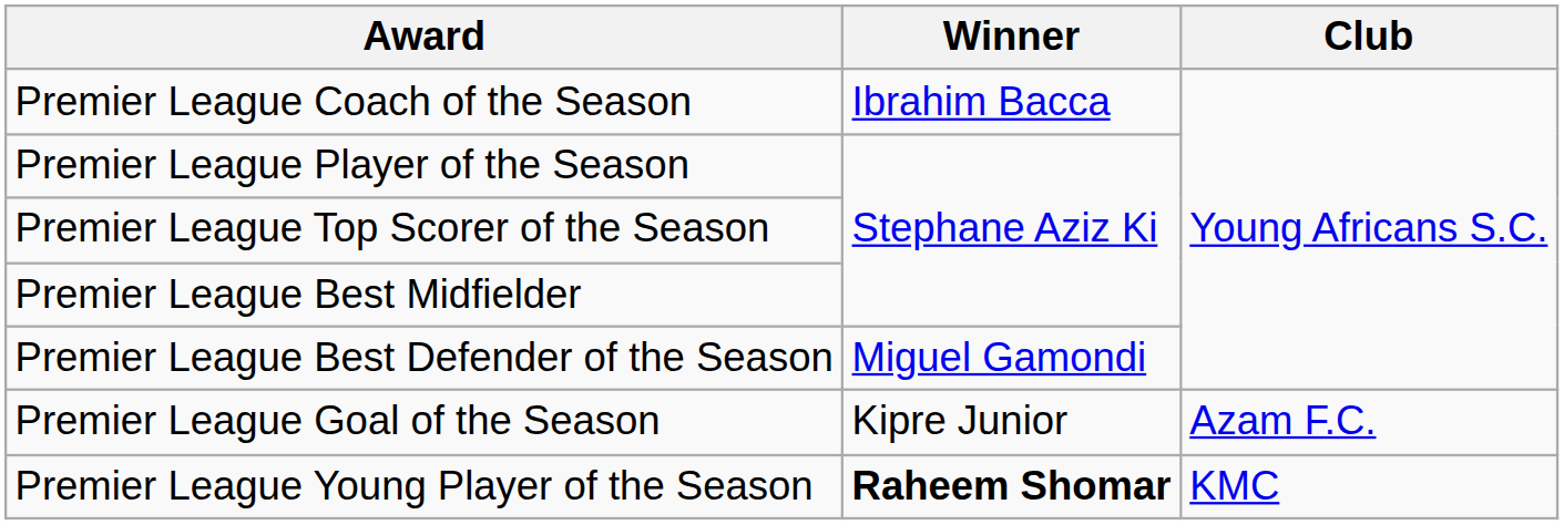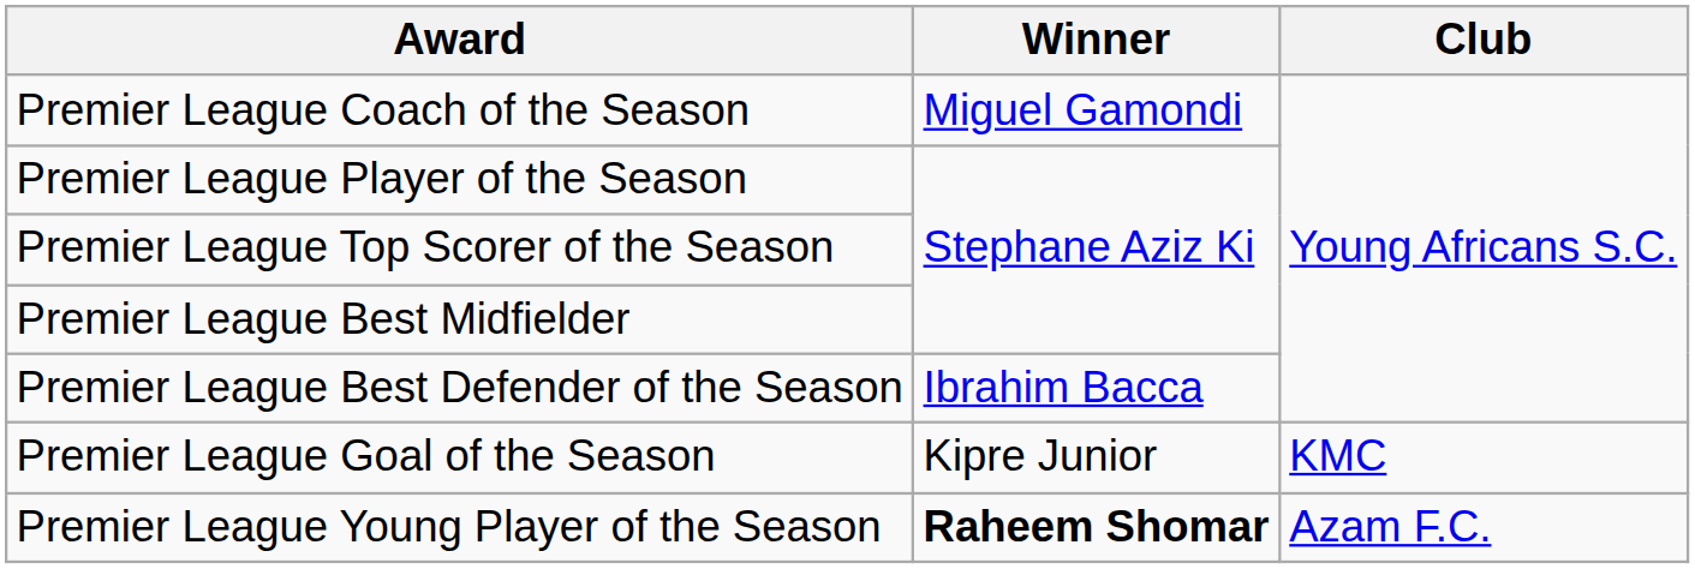Premier League Coach of the Season | Winner: Ibrahim Bacca -> Miguel Gamondi
Premier League Best Defender of the Season | Winner: Miguel Gamondi -> Ibrahim Bacca
Premier League Goal of the Season | Club: Azam F.C. -> KMC
Premier League Young Player of the Season | Club: KMC -> Azam F.C.
